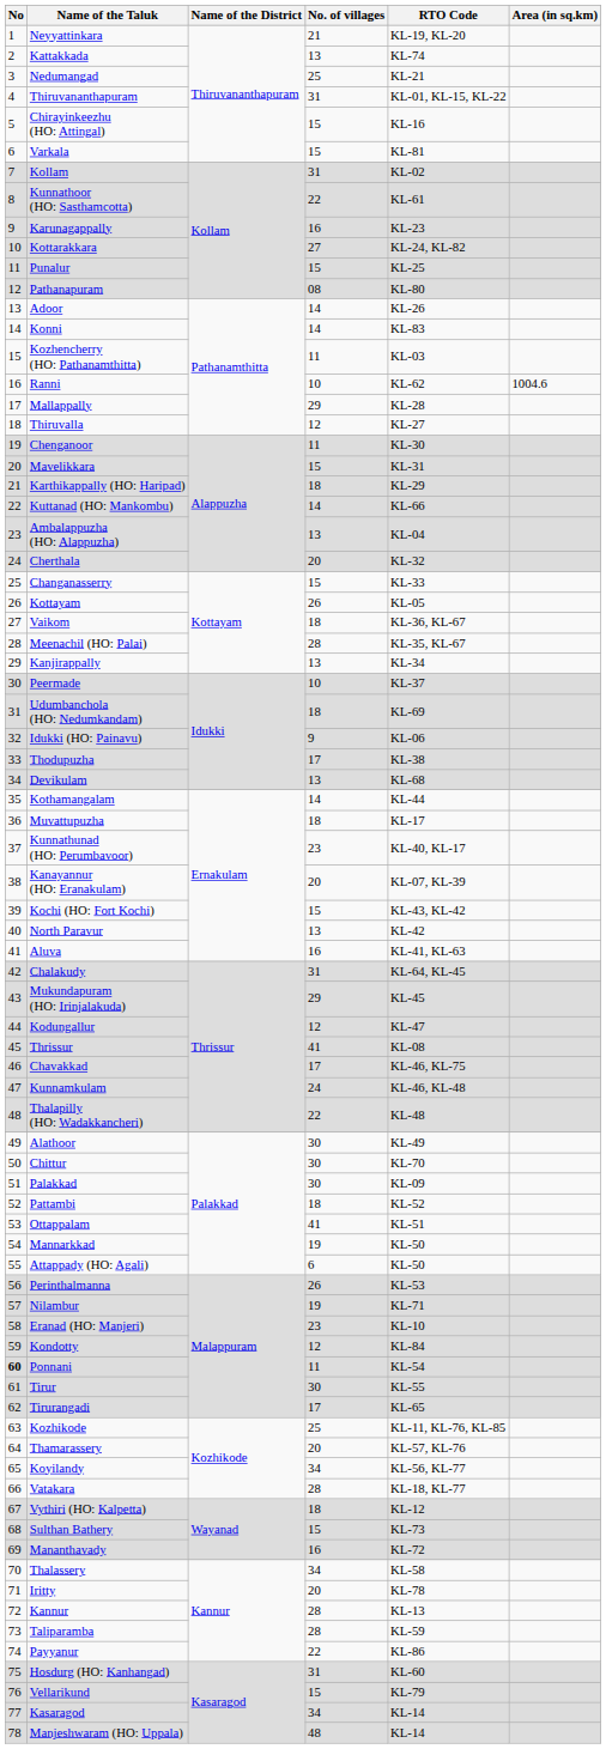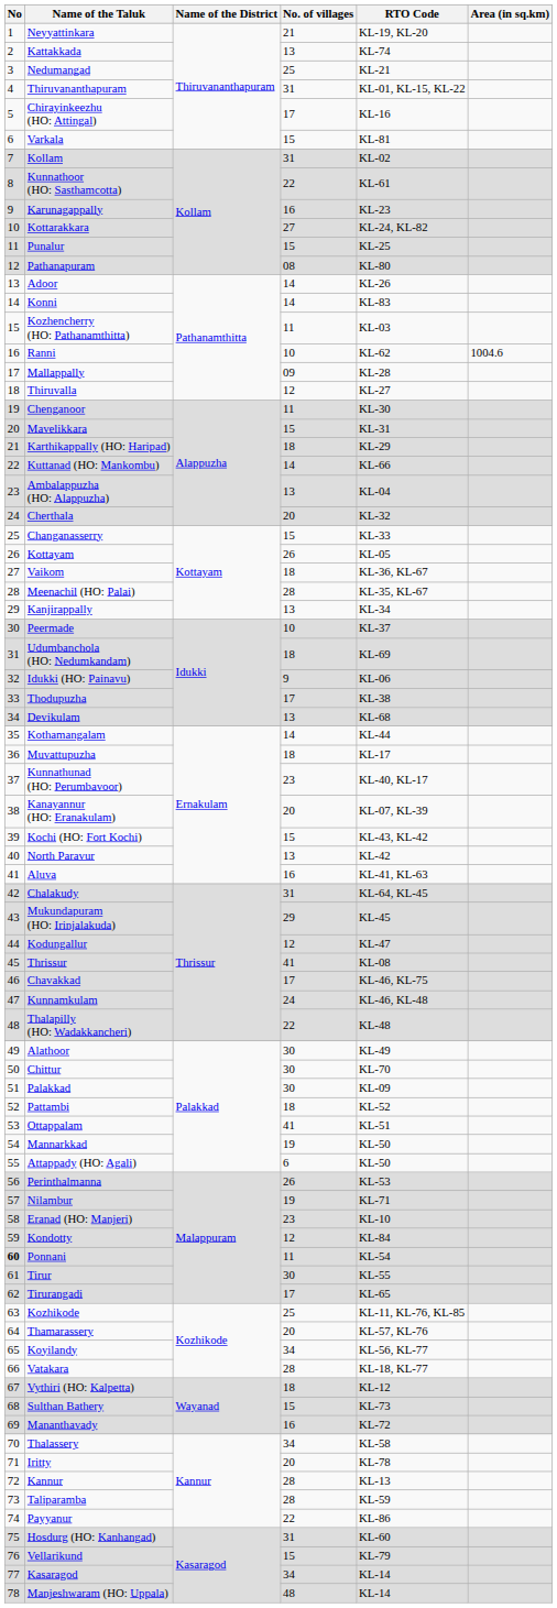Chirayinkeezhu (HO: Attingal) | No. of villages: 15 -> 17
Mallappally | No. of villages: 29 -> 09
